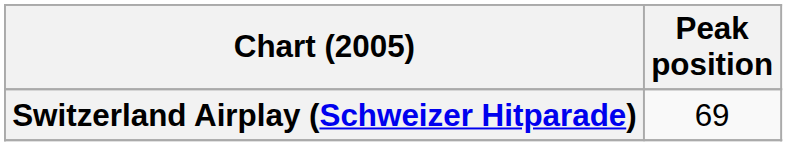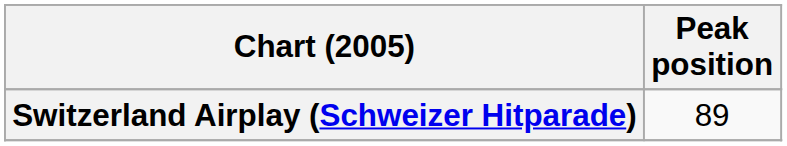Switzerland Airplay (Schweizer Hitparade) | Peak position: 69 -> 89
